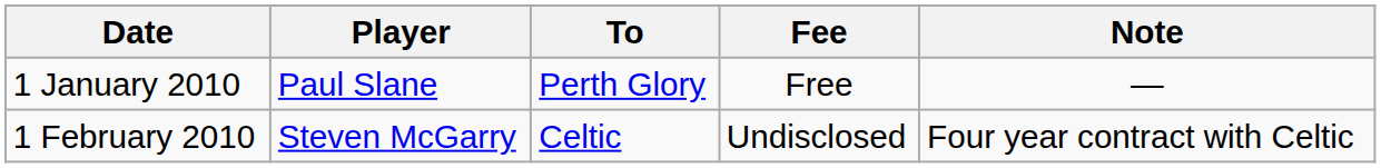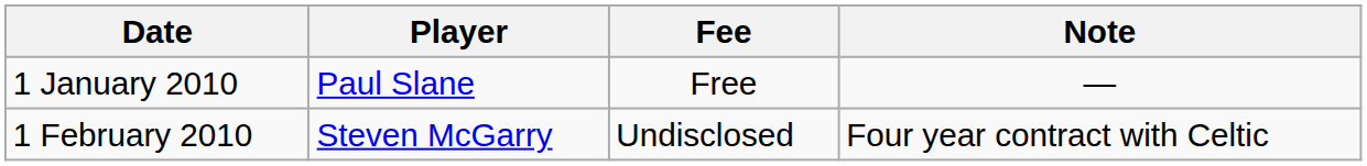- column: To | Perth Glory | Celtic
